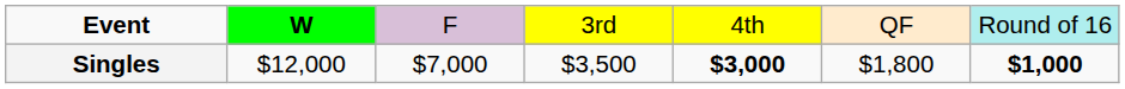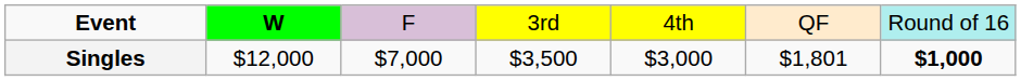Singles | column 5: bold -> normal
Singles | column 6: $1,800 -> $1,801
